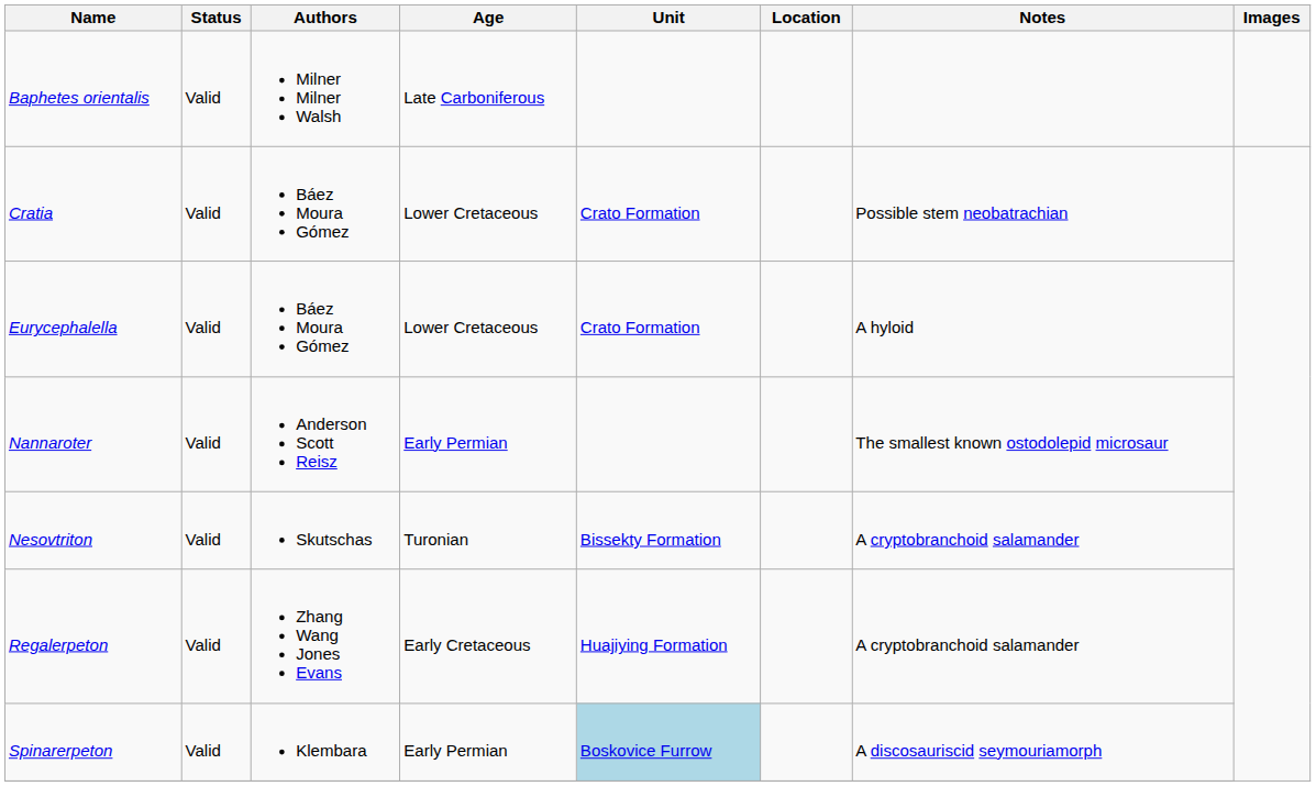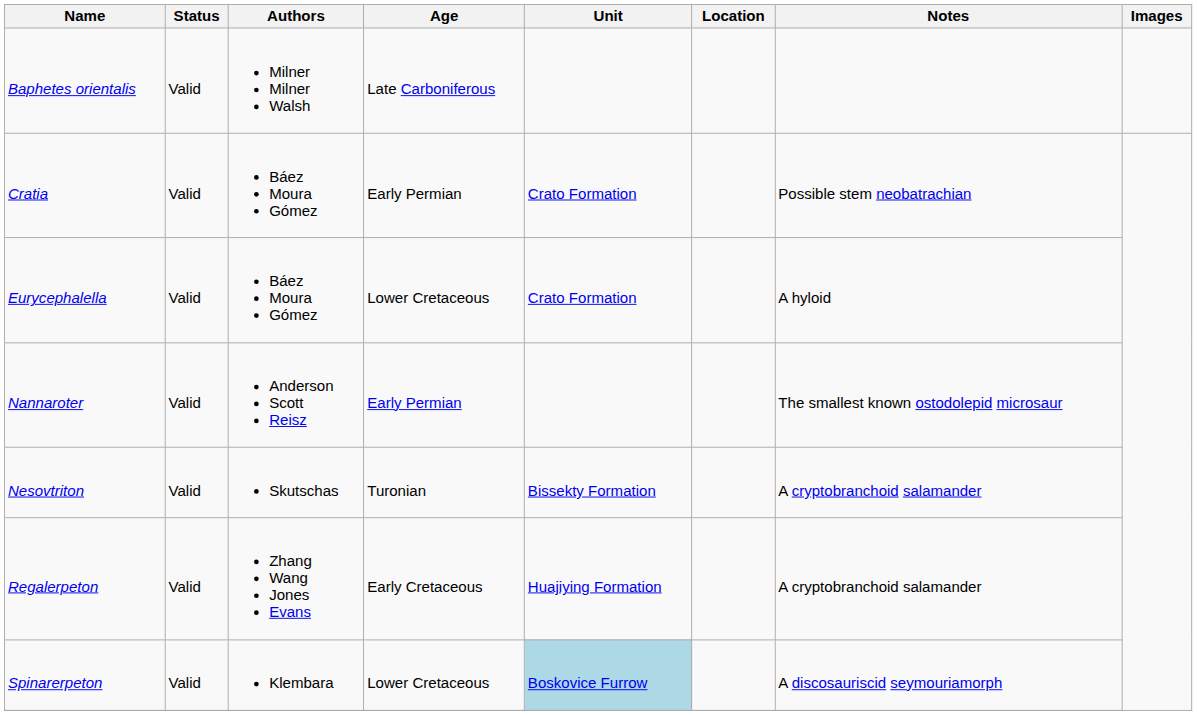Cratia | Age: Lower Cretaceous -> Early Permian
Spinarerpeton | Age: Early Permian -> Lower Cretaceous
